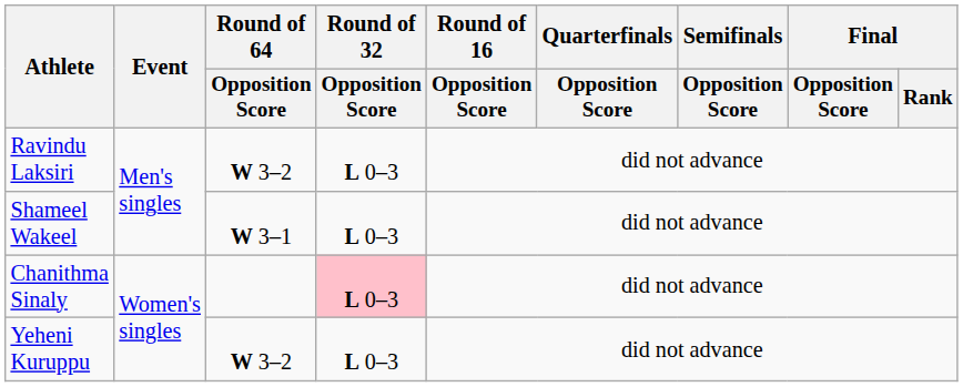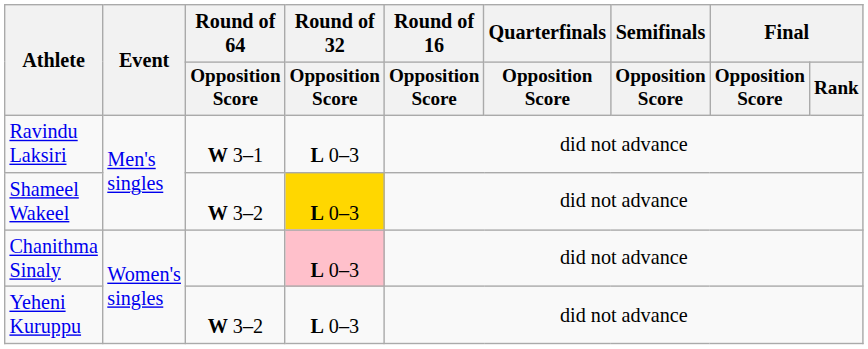Ravindu Laksiri | Round of 64 / Opposition Score: W 3–2 -> W 3–1
Shameel Wakeel | Round of 64 / Opposition Score: W 3–1 -> W 3–2
Shameel Wakeel | Round of 32 / Opposition Score: no background -> gold background
